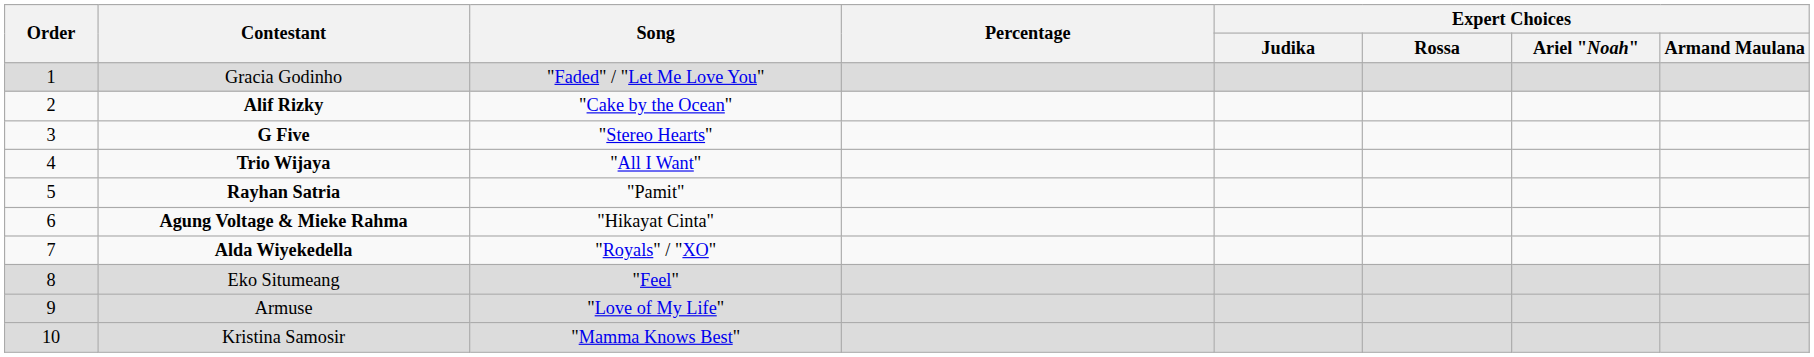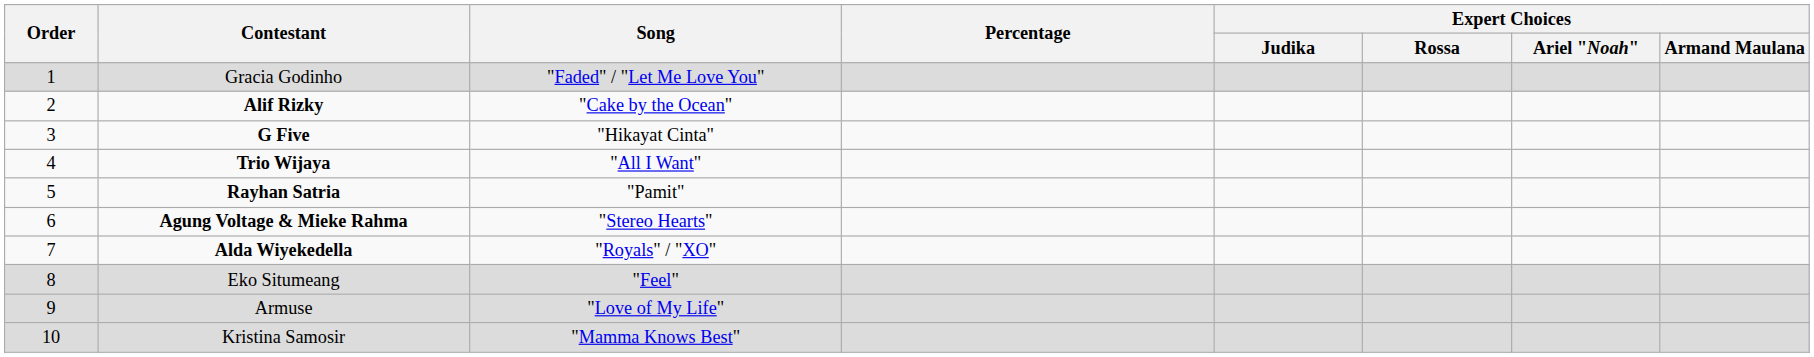G Five | Song: "Stereo Hearts" -> "Hikayat Cinta"
Agung Voltage & Mieke Rahma | Song: "Hikayat Cinta" -> "Stereo Hearts"
